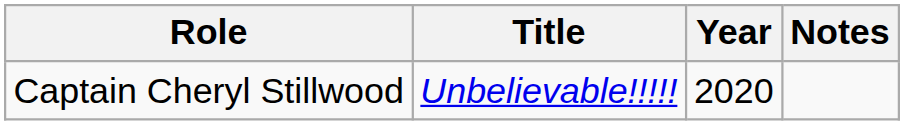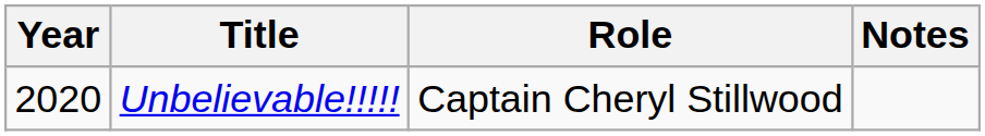columns swapped: Year <-> Role
